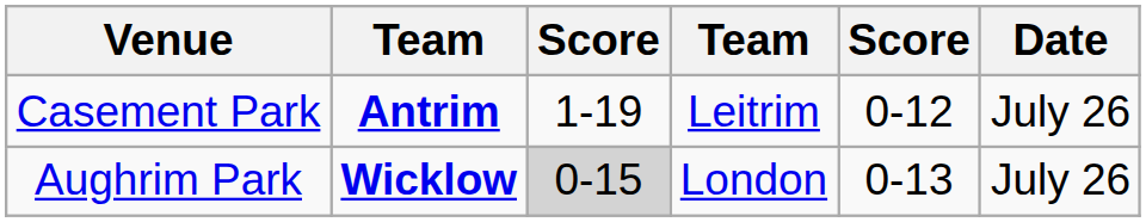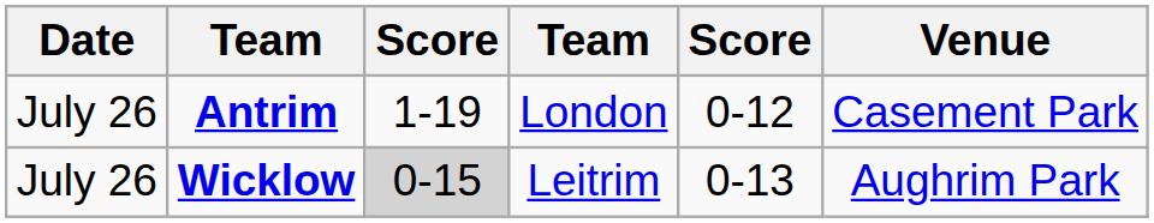columns swapped: Date <-> Venue
Antrim | column 4: Leitrim -> London
Wicklow | column 4: London -> Leitrim
